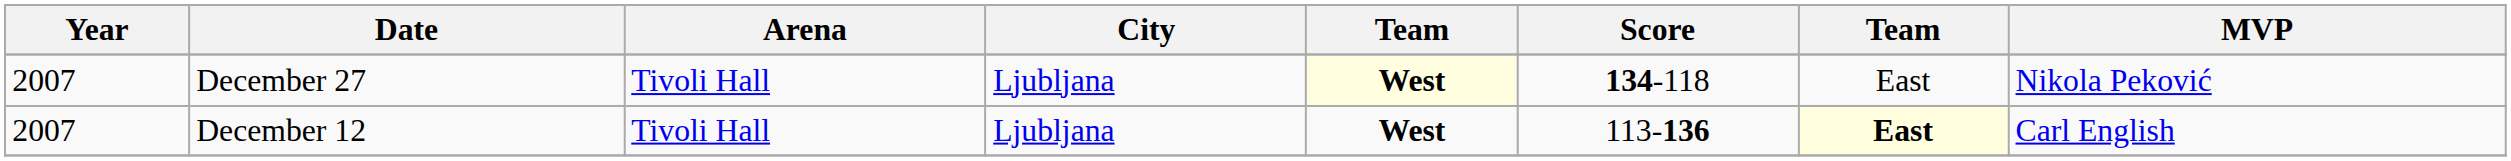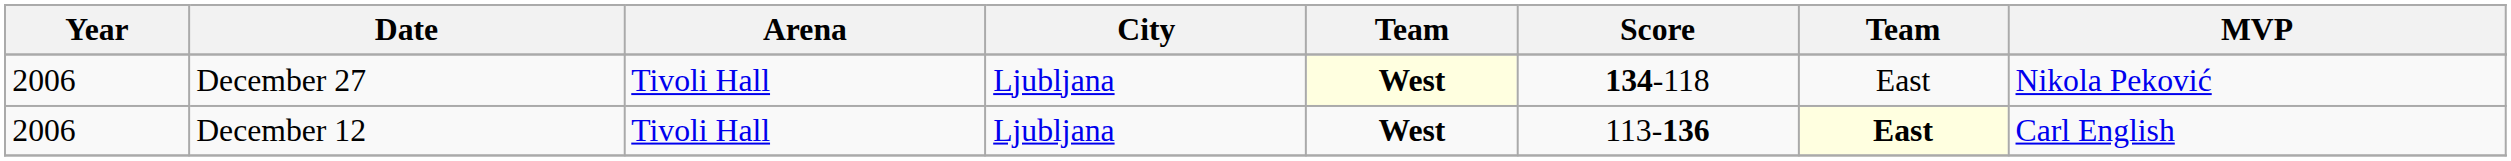December 27 | Year: 2007 -> 2006
December 12 | Year: 2007 -> 2006
